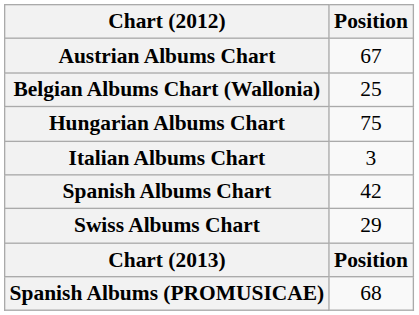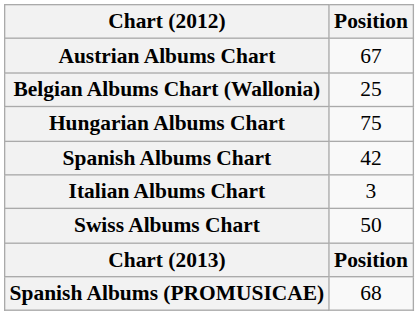rows swapped: Italian Albums Chart <-> Spanish Albums Chart
Swiss Albums Chart | Position: 29 -> 50
